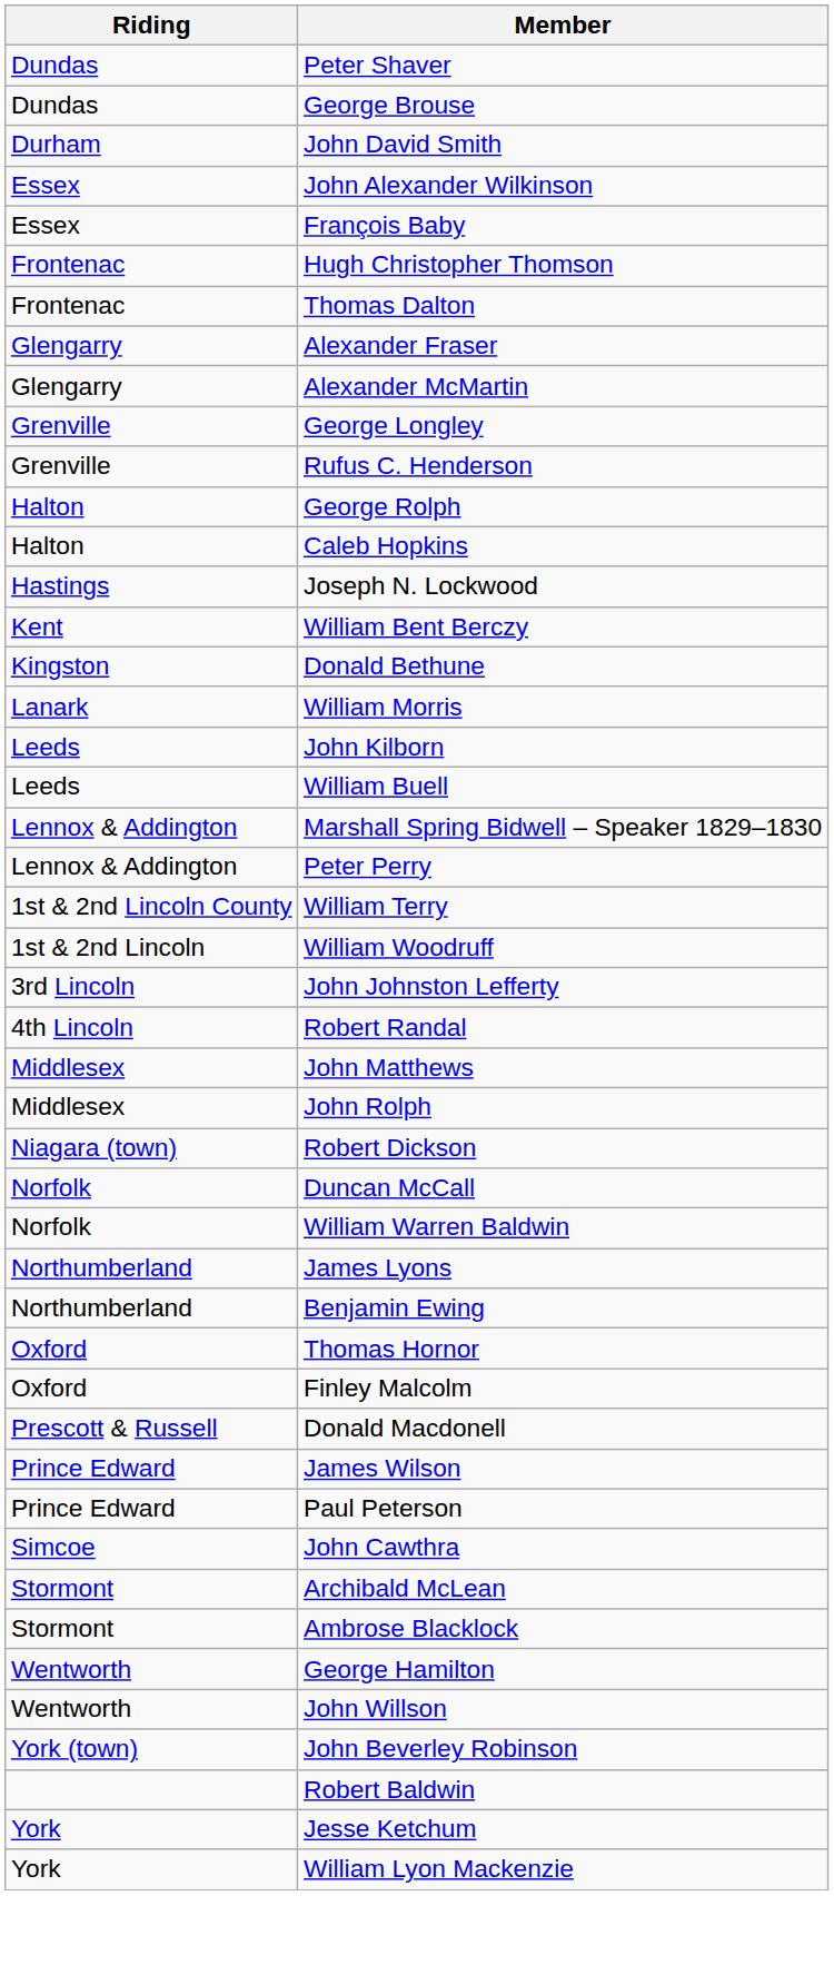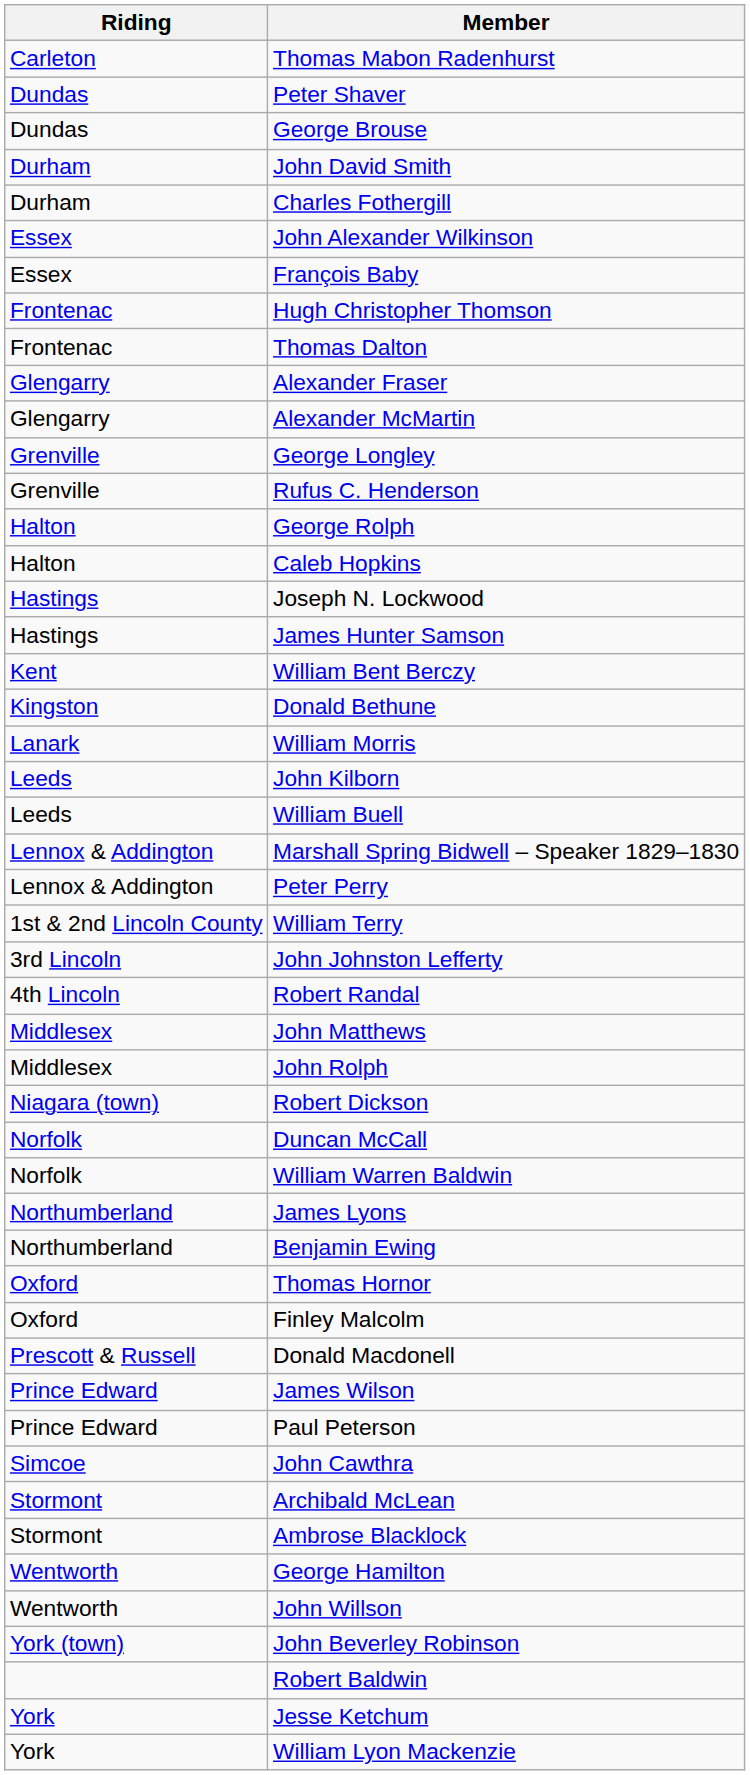+ row: Carleton | Thomas Mabon Radenhurst
+ row: Durham | Charles Fothergill
+ row: Hastings | James Hunter Samson
- row: 1st & 2nd Lincoln | William Woodruff
